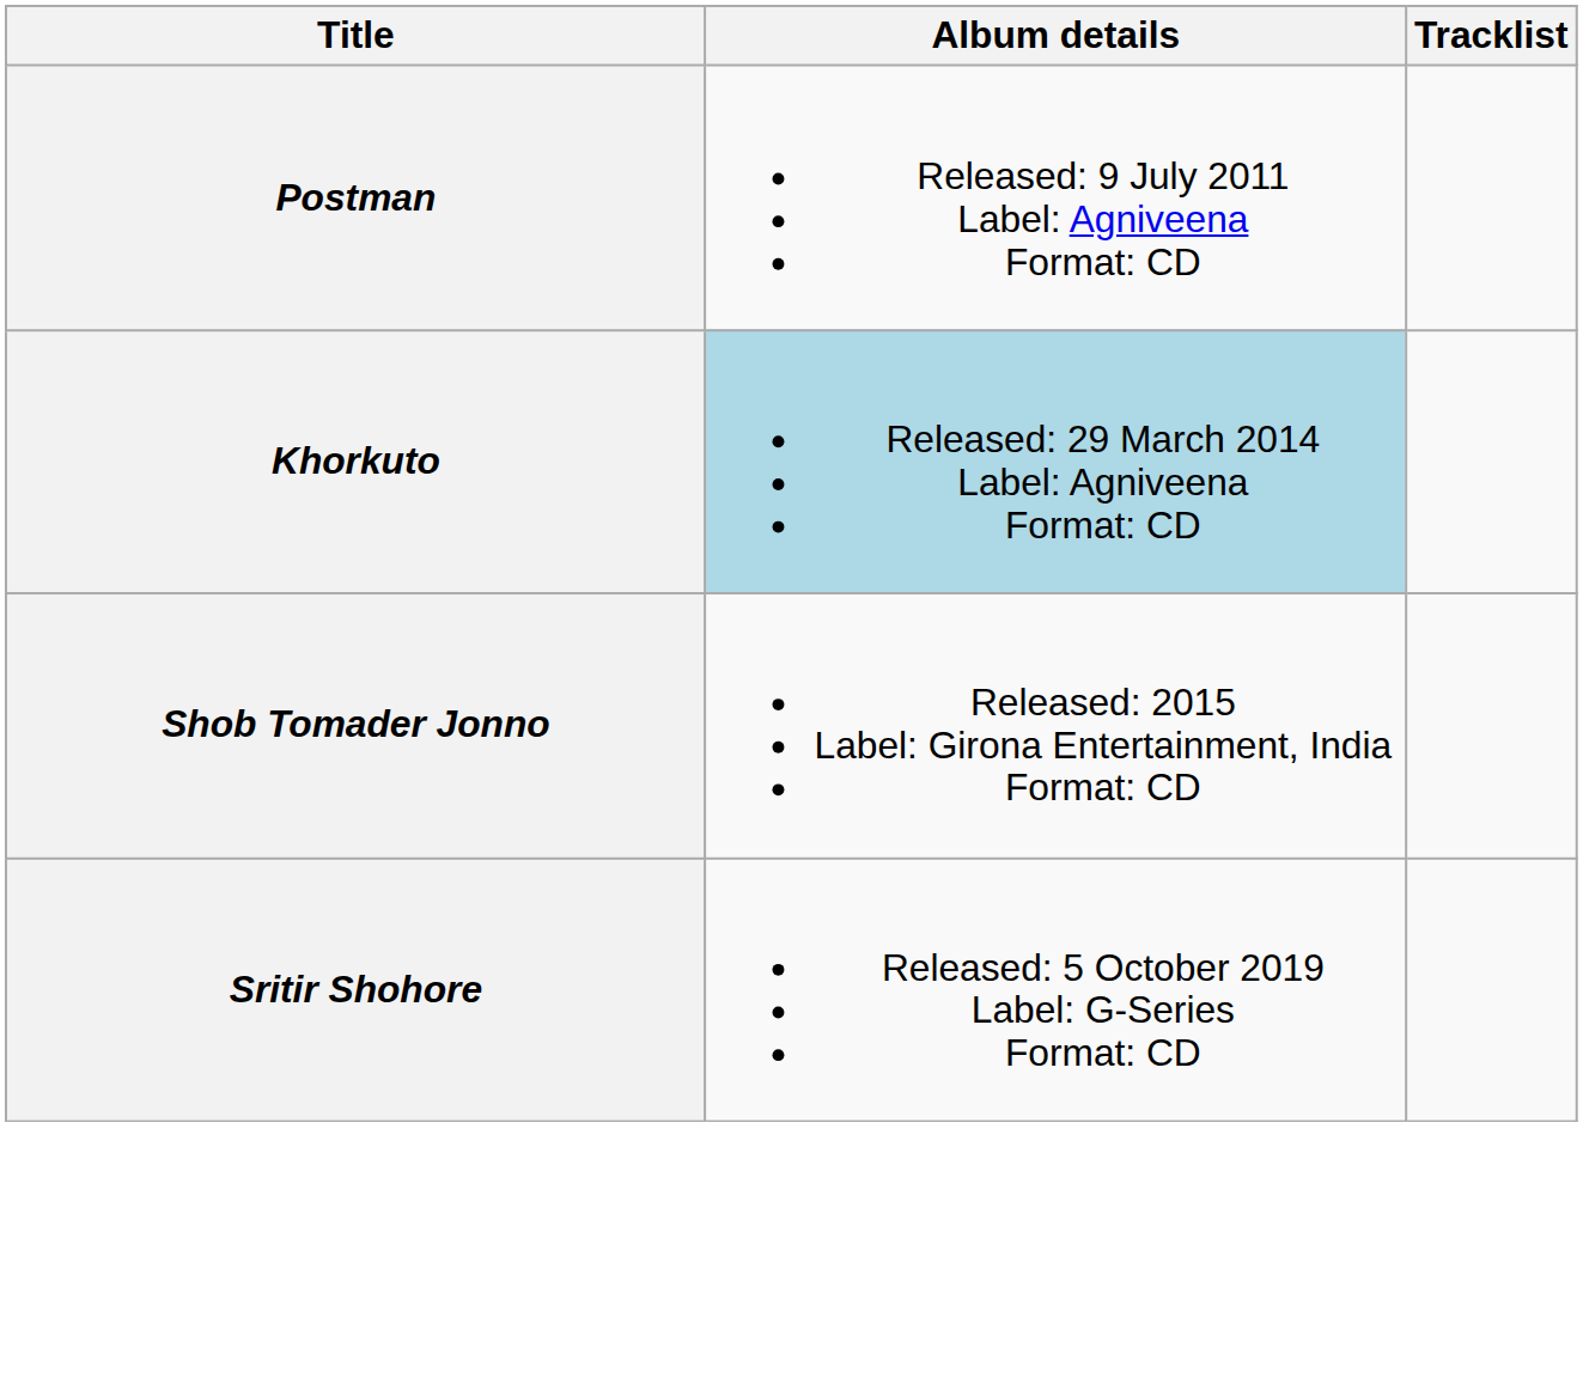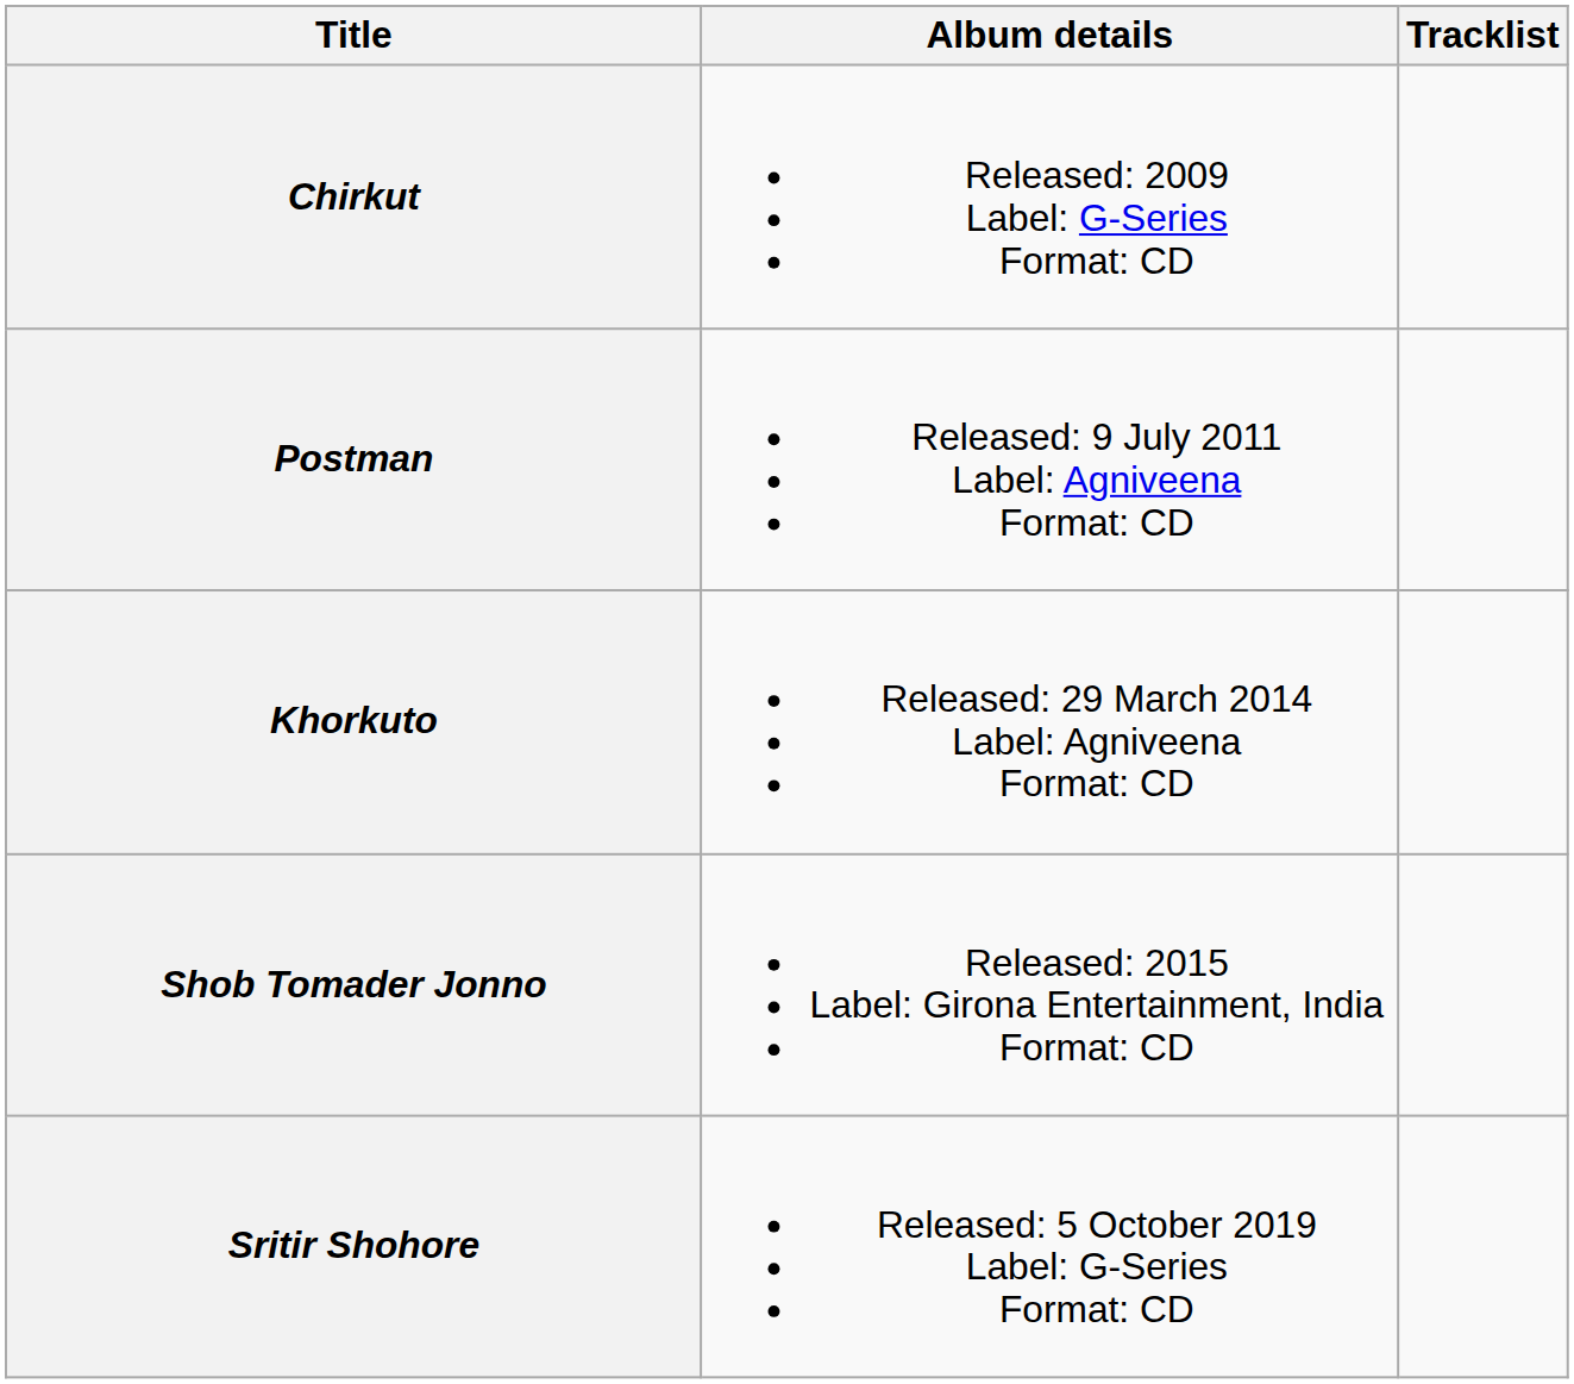+ row: Chirkut | Released: 2009 Label: G-Series Format: CD
Khorkuto | Album details: lightblue background -> no background
